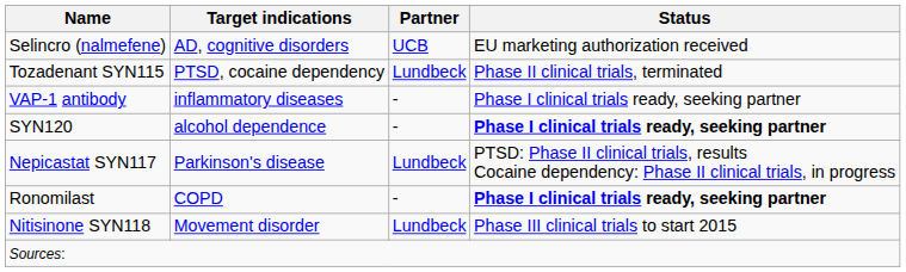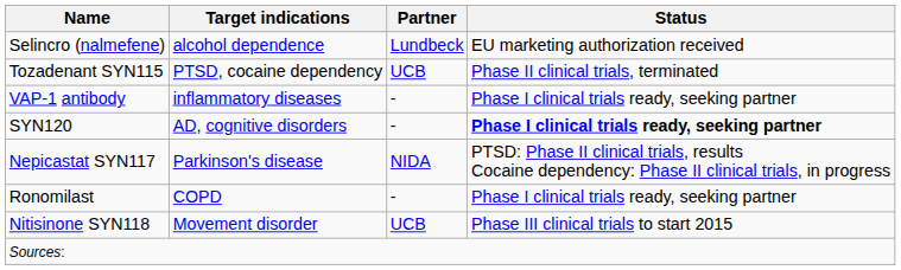Selincro (nalmefene) | Target indications: AD, cognitive disorders -> alcohol dependence
Selincro (nalmefene) | Partner: UCB -> Lundbeck
Tozadenant SYN115 | Partner: Lundbeck -> UCB
SYN120 | Target indications: alcohol dependence -> AD, cognitive disorders
Nepicastat SYN117 | Partner: Lundbeck -> NIDA
Ronomilast | Status: bold -> normal
Nitisinone SYN118 | Partner: Lundbeck -> UCB
